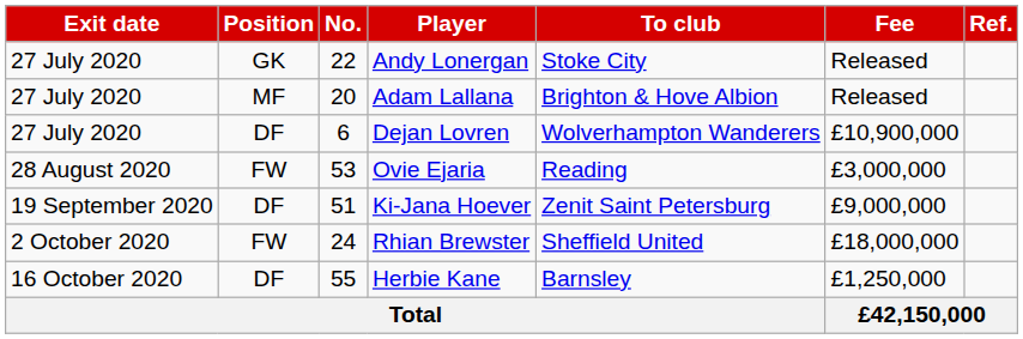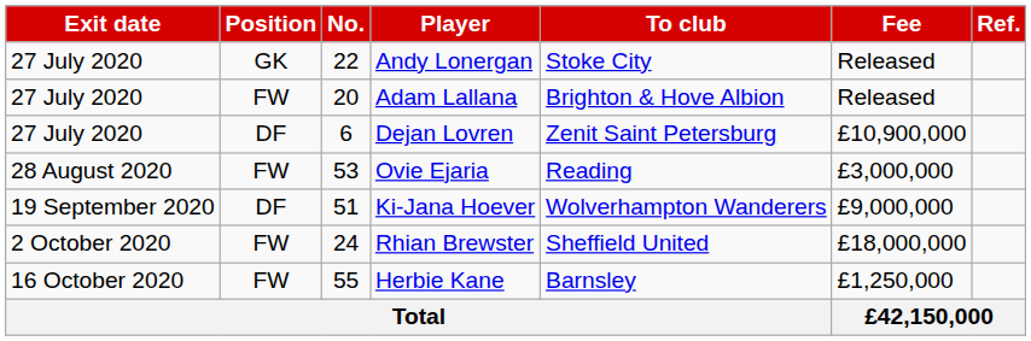Adam Lallana | Position: MF -> FW
Dejan Lovren | To club: Wolverhampton Wanderers -> Zenit Saint Petersburg
Ki-Jana Hoever | To club: Zenit Saint Petersburg -> Wolverhampton Wanderers
Herbie Kane | Position: DF -> FW
